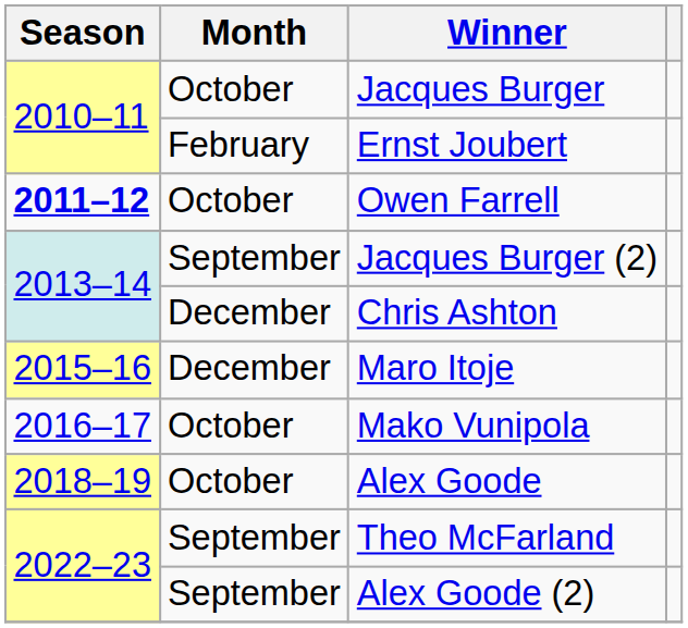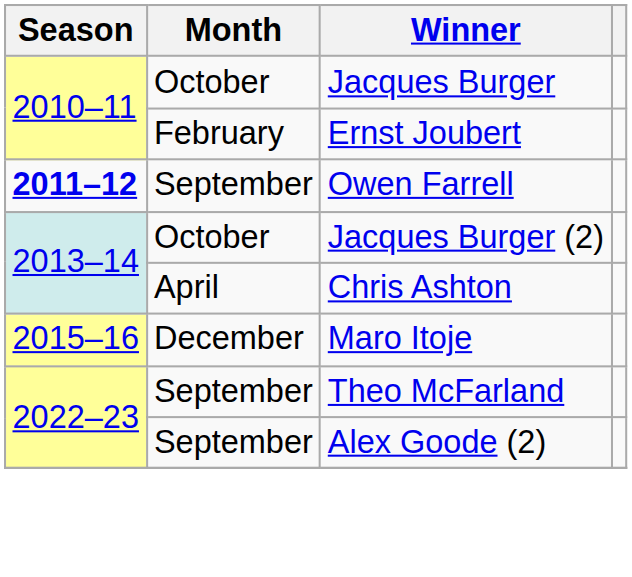Owen Farrell | Month: October -> September
Jacques Burger (2) | Month: September -> October
Chris Ashton | Month: December -> April
- row: 2016–17 | October | Mako Vunipola
- row: 2018–19 | October | Alex Goode
